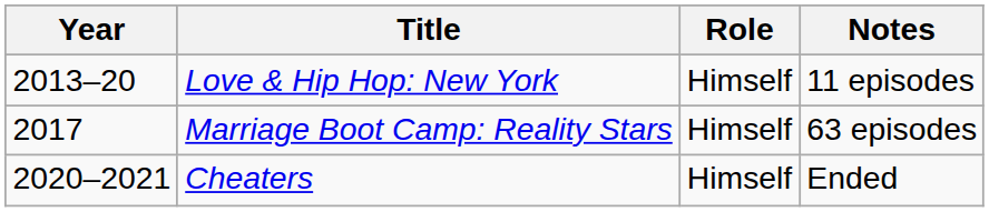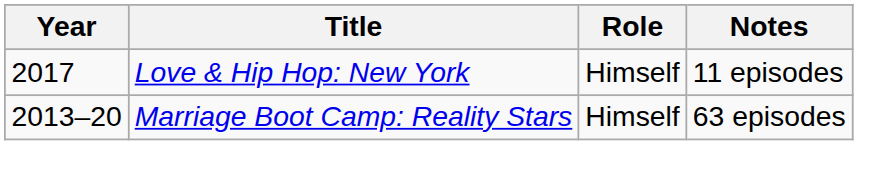Love & Hip Hop: New York | Year: 2013–20 -> 2017
Marriage Boot Camp: Reality Stars | Year: 2017 -> 2013–20
- row: 2020–2021 | Cheaters | Himself | Ended
